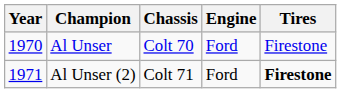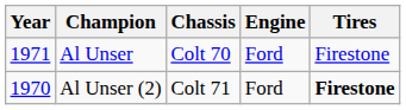Al Unser | Year: 1970 -> 1971
Al Unser (2) | Year: 1971 -> 1970
